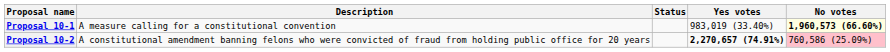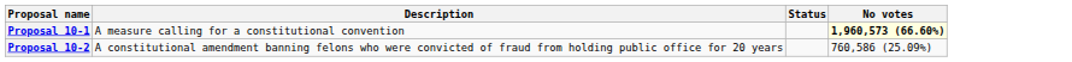- column: Yes votes | 983,019 (33.40%) | 2,270,657 (74.91%)
Proposal 10-2 | No votes: pink background -> no background
